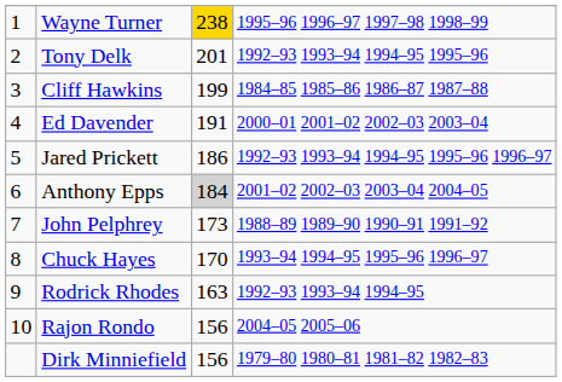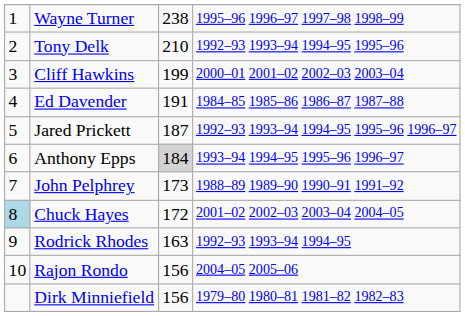Wayne Turner | column 3: gold background -> no background
Tony Delk | column 3: 201 -> 210
Cliff Hawkins | column 4: 1984–85 1985–86 1986–87 1987–88 -> 2000–01 2001–02 2002–03 2003–04
Ed Davender | column 4: 2000–01 2001–02 2002–03 2003–04 -> 1984–85 1985–86 1986–87 1987–88
Jared Prickett | column 3: 186 -> 187
Anthony Epps | column 4: 2001–02 2002–03 2003–04 2004–05 -> 1993–94 1994–95 1995–96 1996–97
Chuck Hayes | column 1: no background -> lightblue background
Chuck Hayes | column 3: 170 -> 172
Chuck Hayes | column 4: 1993–94 1994–95 1995–96 1996–97 -> 2001–02 2002–03 2003–04 2004–05
